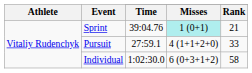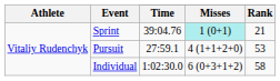Pursuit | Rank: 33 -> 53
